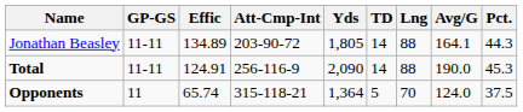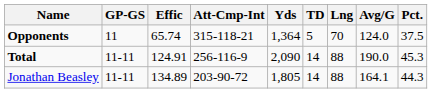rows swapped: Jonathan Beasley <-> Opponents
